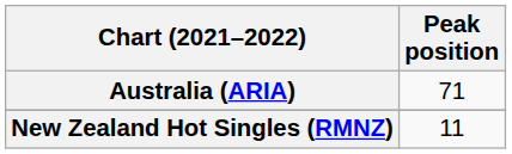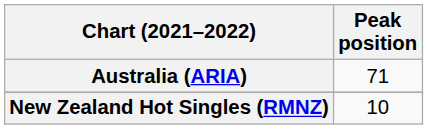New Zealand Hot Singles (RMNZ) | Peak position: 11 -> 10
